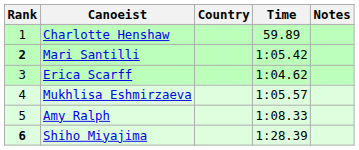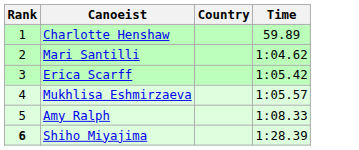- column: Notes
Mari Santilli | Rank: bold -> normal
Mari Santilli | Time: 1:05.42 -> 1:04.62
Erica Scarff | Time: 1:04.62 -> 1:05.42
